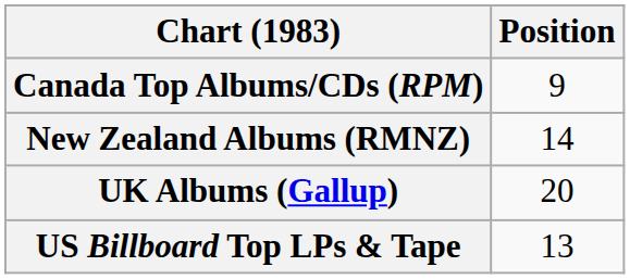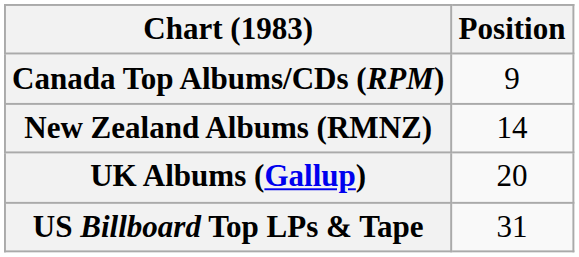US Billboard Top LPs & Tape | Position: 13 -> 31
